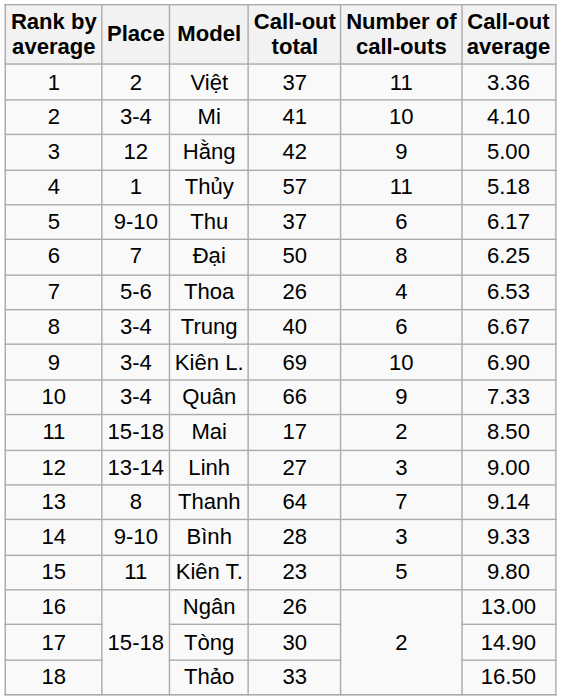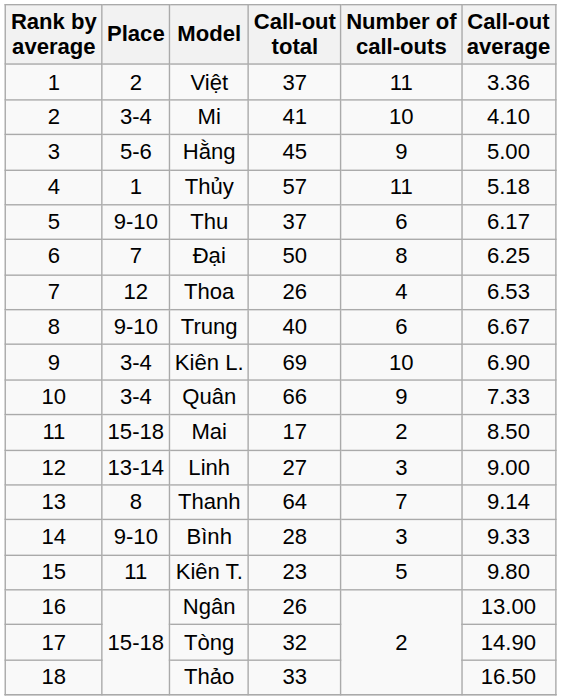Hằng | Place: 12 -> 5-6
Hằng | Call-out total: 42 -> 45
Thoa | Place: 5-6 -> 12
Trung | Place: 3-4 -> 9-10
Tòng | Call-out total: 30 -> 32
